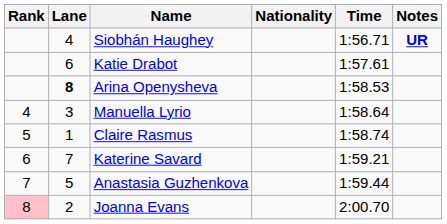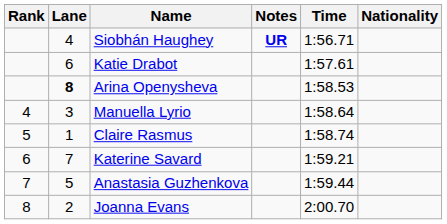columns swapped: Nationality <-> Notes
Joanna Evans | Rank: pink background -> no background
